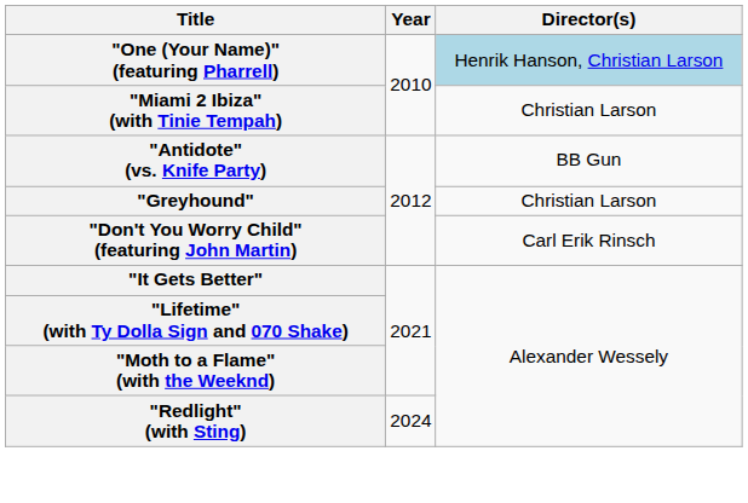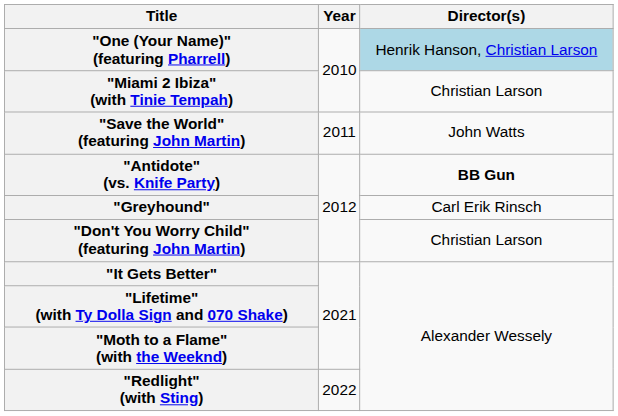+ row: "Save the World" (featuring John Martin) | 2011 | John Watts
"Antidote" (vs. Knife Party) | Director(s): normal -> bold
"Greyhound" | Director(s): Christian Larson -> Carl Erik Rinsch
"Don't You Worry Child" (featuring John Martin) | Director(s): Carl Erik Rinsch -> Christian Larson
"Redlight" (with Sting) | Year: 2024 -> 2022
